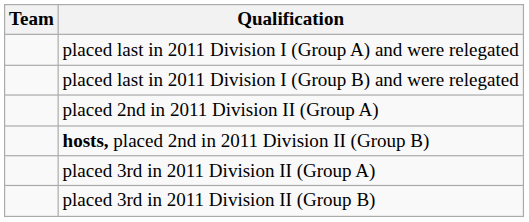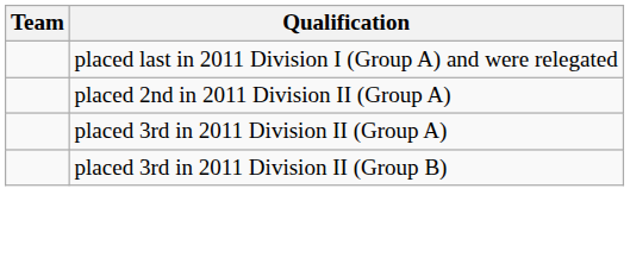- row: placed last in 2011 Division I (Group B) and were relegated
- row: hosts, placed 2nd in 2011 Division II (Group B)
